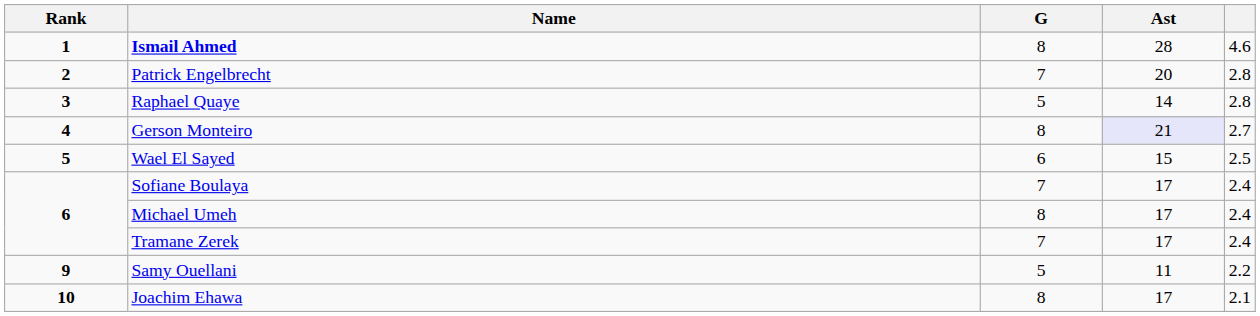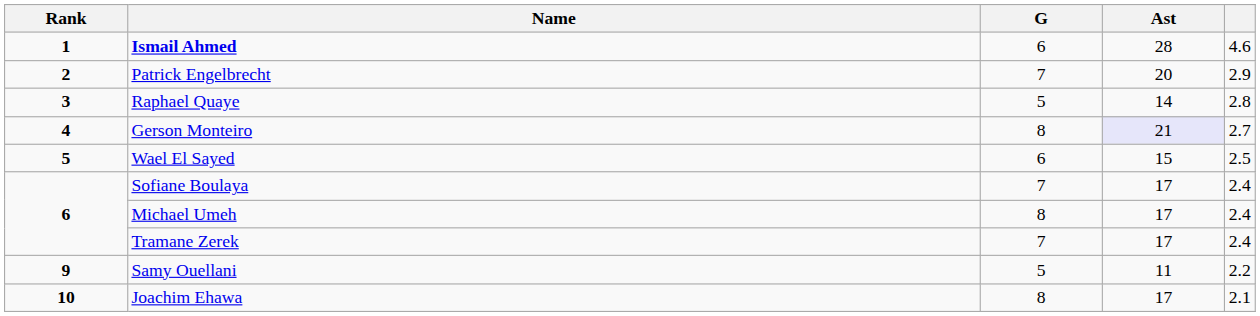Ismail Ahmed | G: 8 -> 6
Patrick Engelbrecht | column 5: 2.8 -> 2.9
